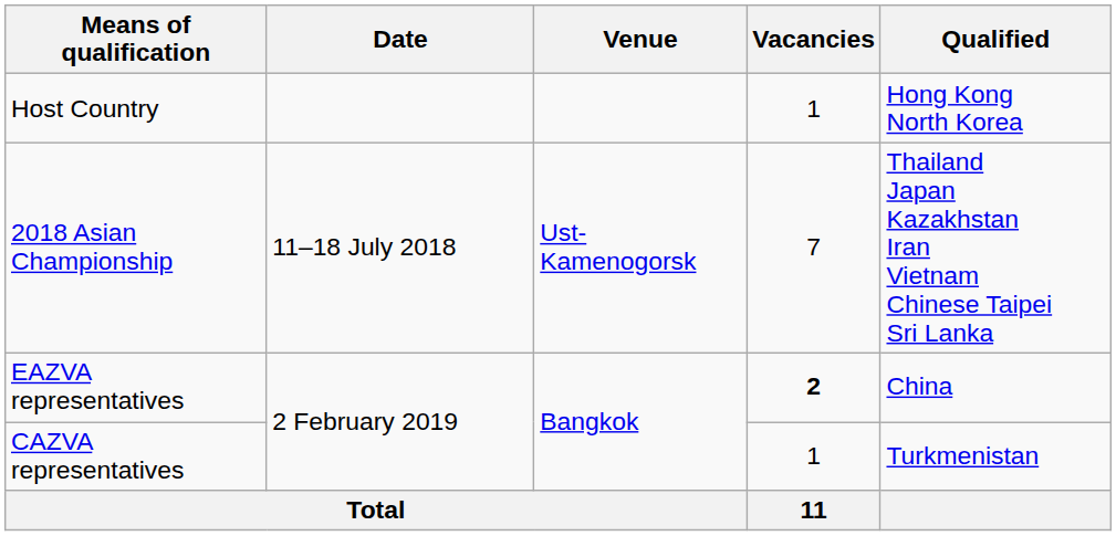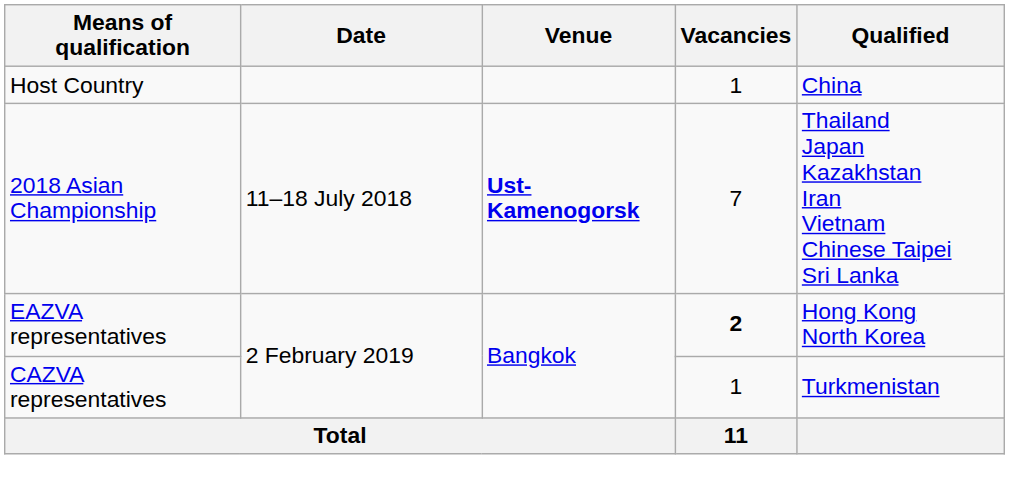Host Country | Qualified: Hong Kong North Korea -> China
2018 Asian Championship | Venue: normal -> bold
EAZVA representatives | Qualified: China -> Hong Kong North Korea
